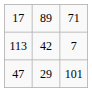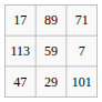113 | column 2: 42 -> 59
